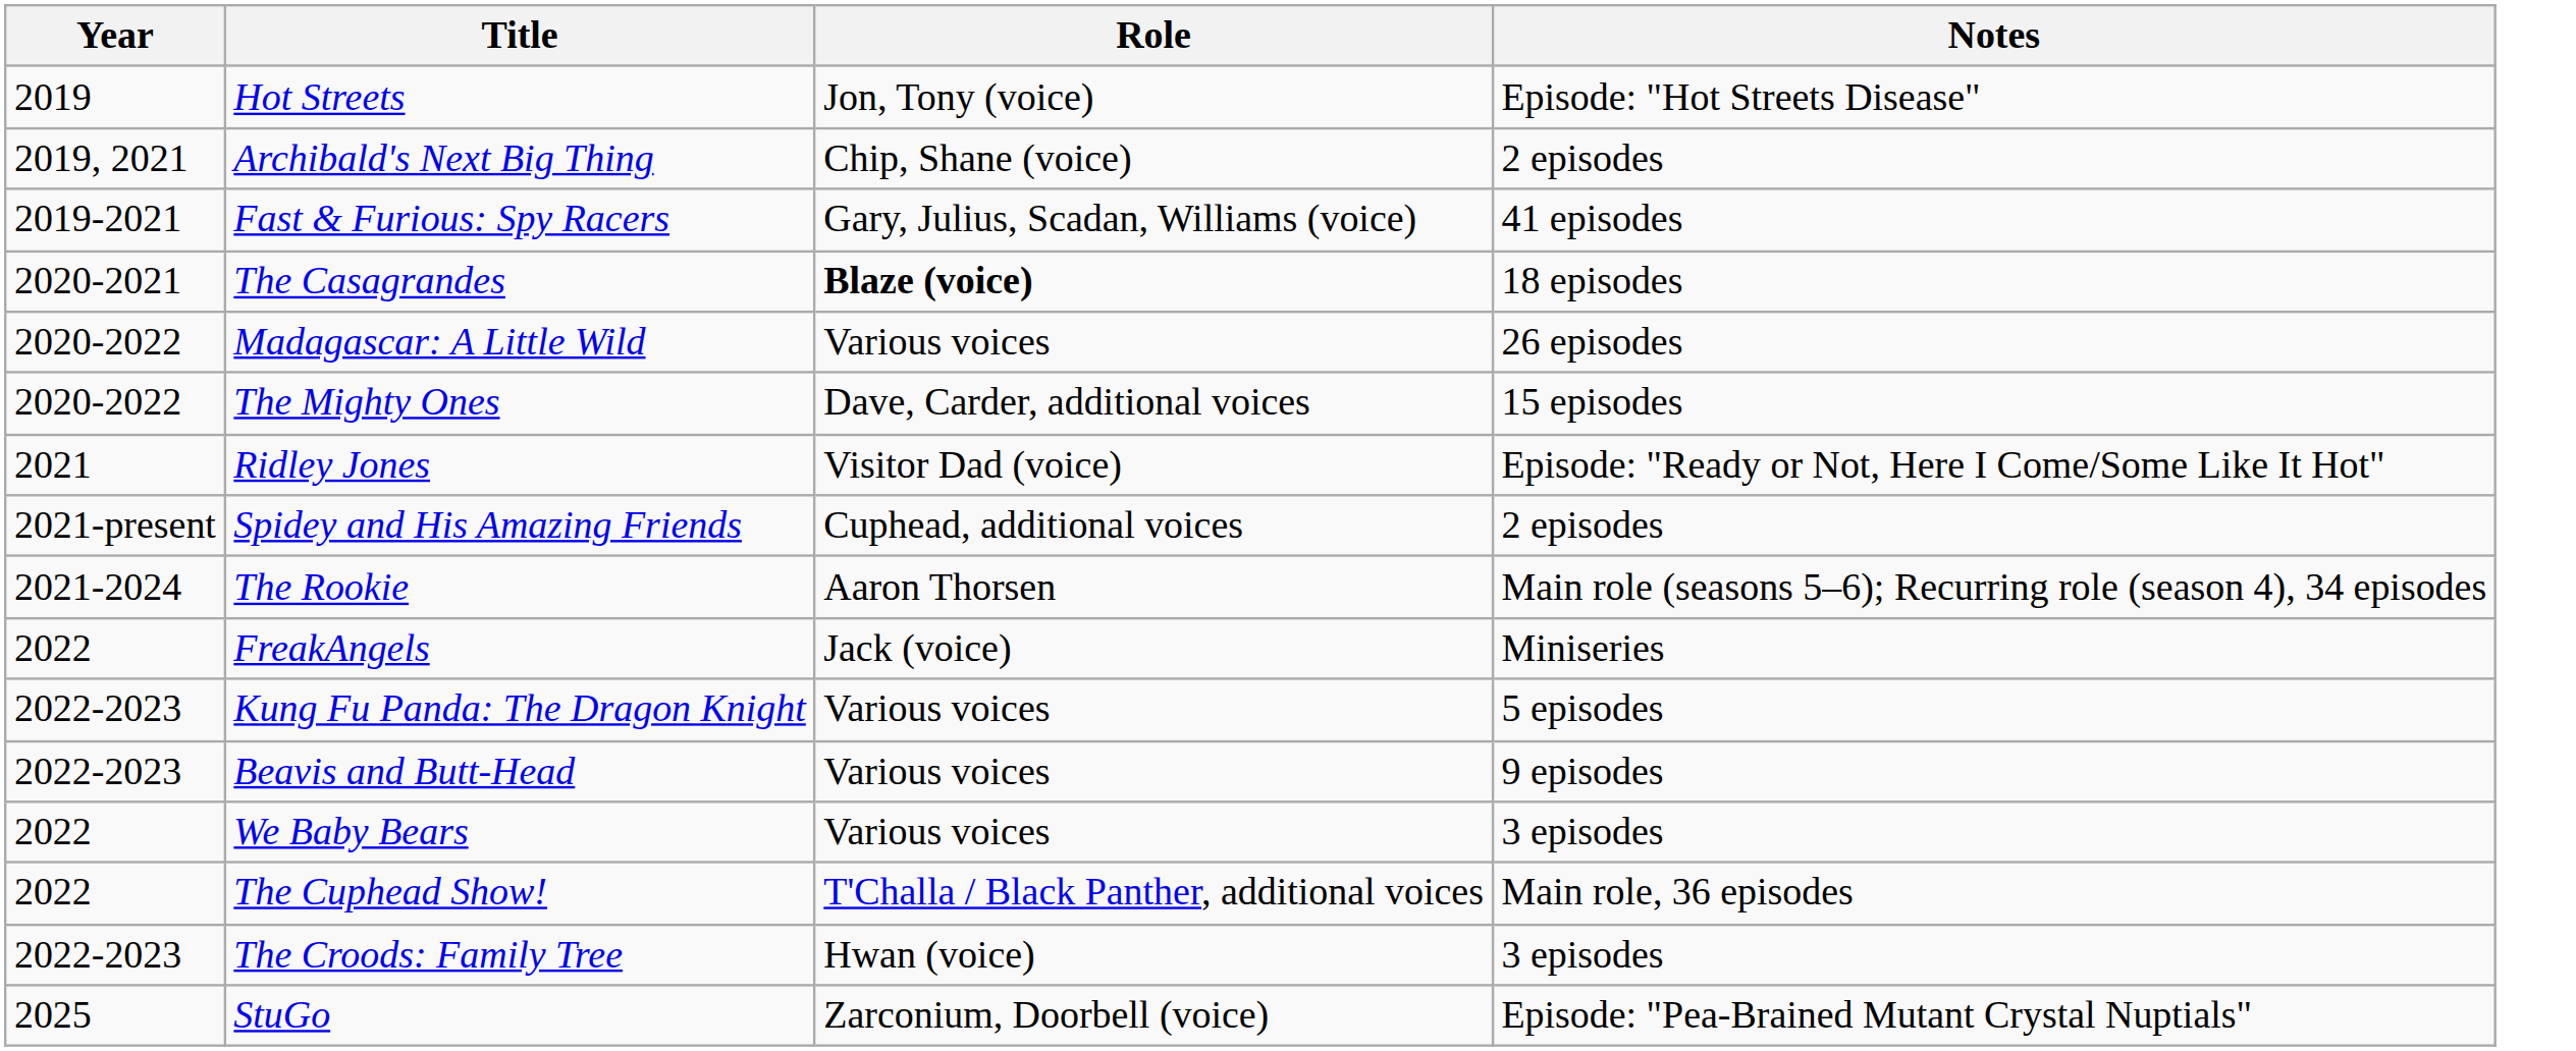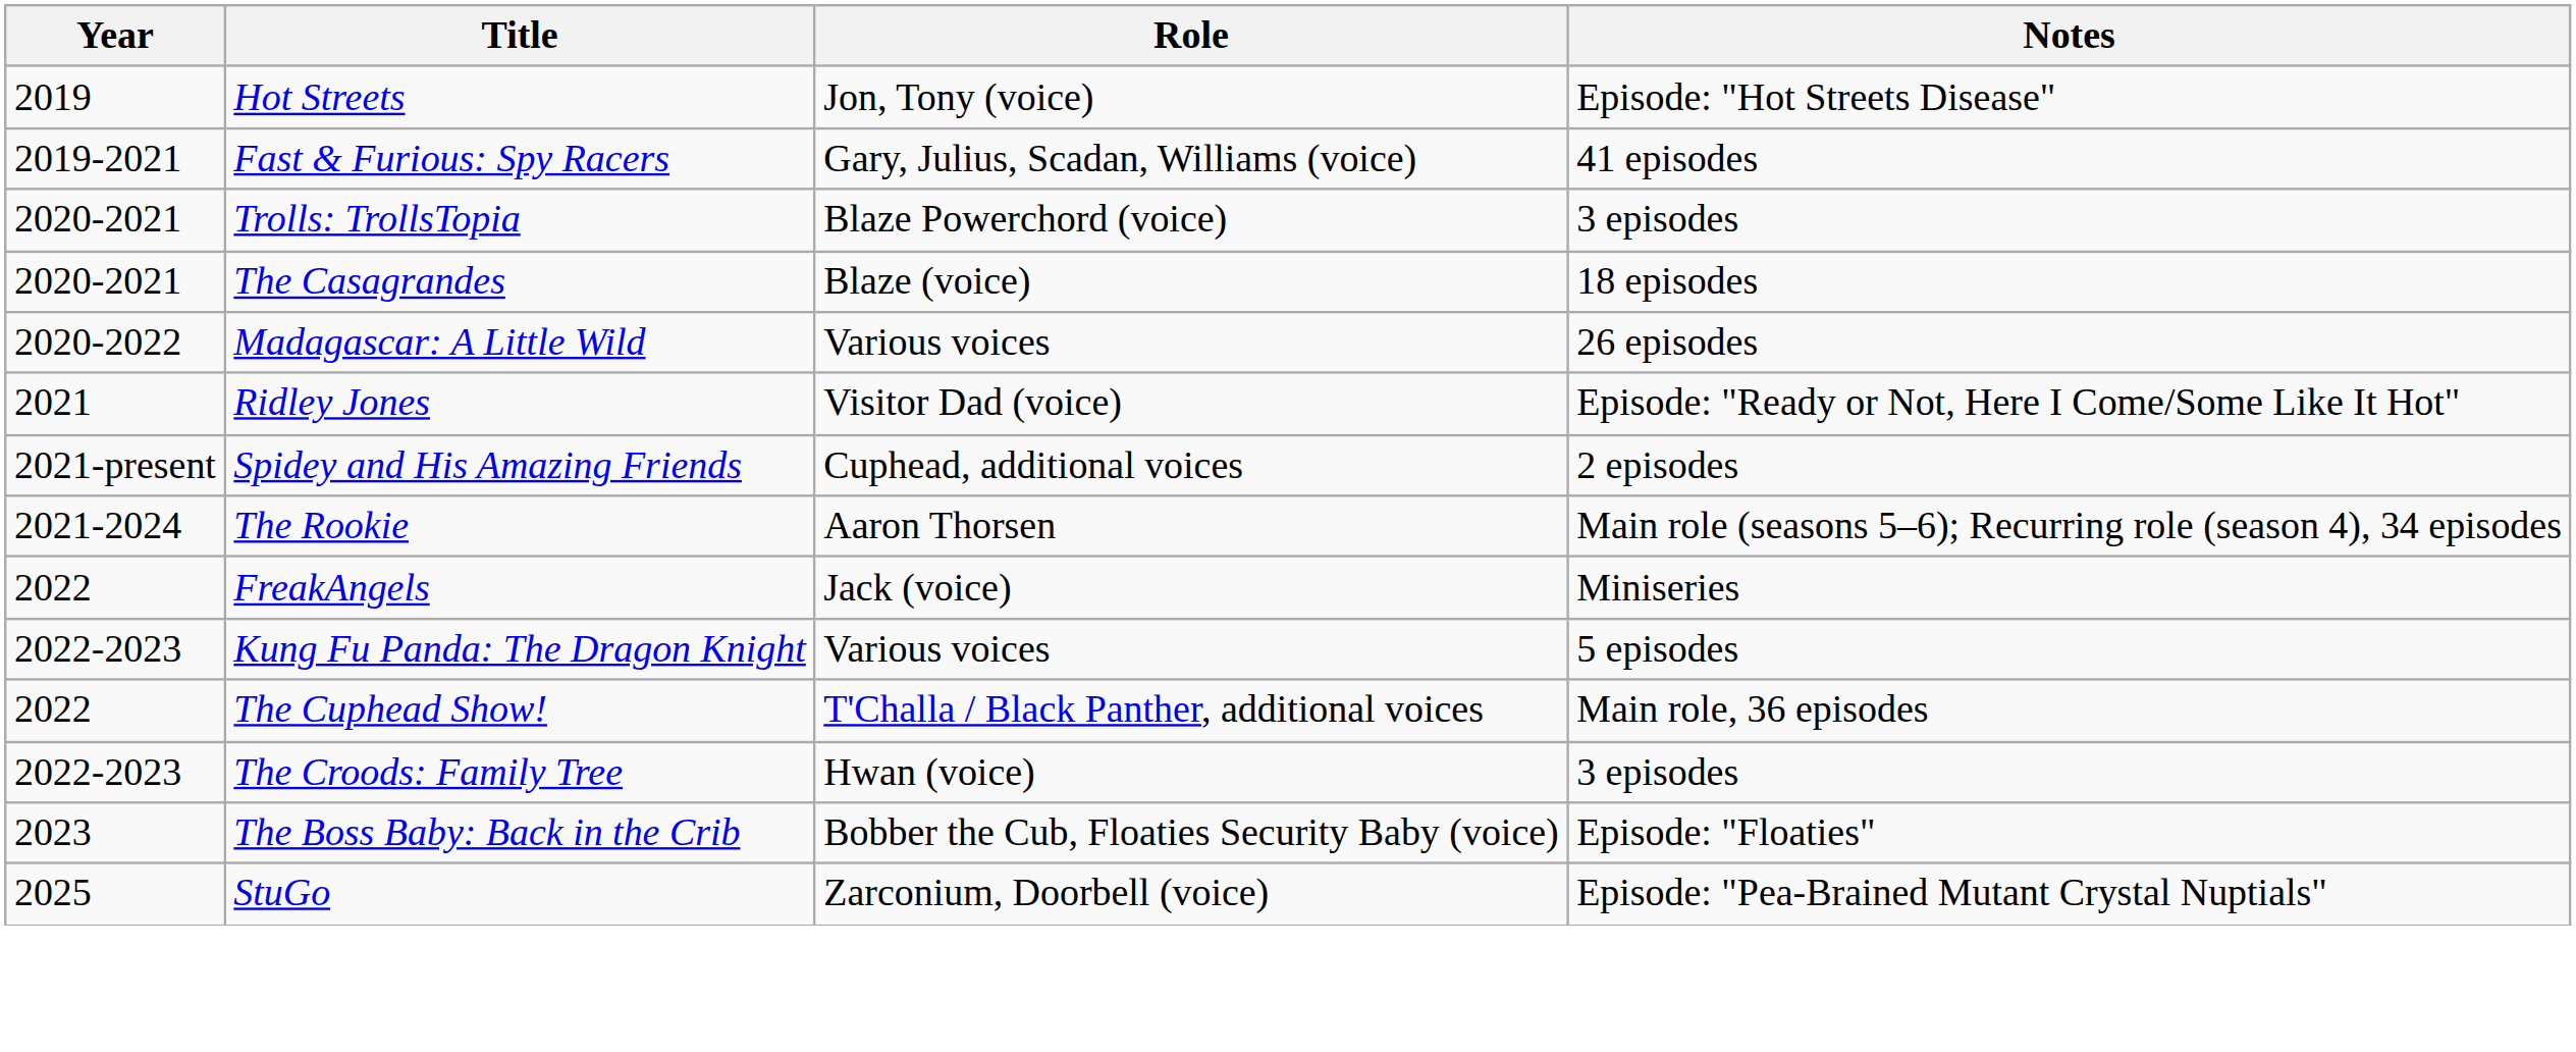- row: 2019, 2021 | Archibald's Next Big Thing | Chip, Shane (voice) | 2 episodes
+ row: 2020-2021 | Trolls: TrollsTopia | Blaze Powerchord (voice) | 3 episodes
The Casagrandes | Role: bold -> normal
- row: 2020-2022 | The Mighty Ones | Dave, Carder, additional voices | 15 episodes
- row: 2022-2023 | Beavis and Butt-Head | Various voices | 9 episodes
- row: 2022 | We Baby Bears | Various voices | 3 episodes
+ row: 2023 | The Boss Baby: Back in the Crib | Bobber the Cub, Floaties Security Baby (voice) | Episode: "Floaties"
